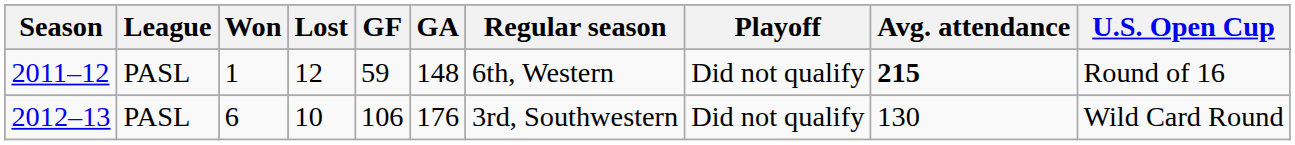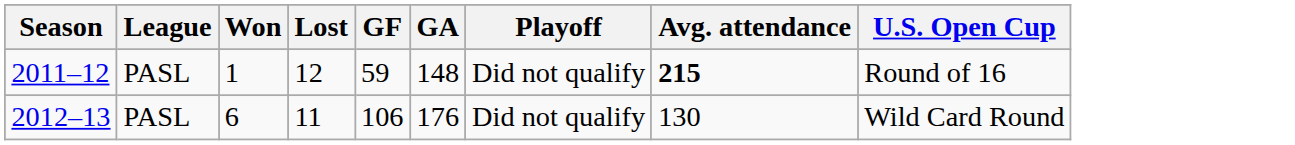- column: Regular season | 6th, Western | 3rd, Southwestern
2012–13 | Lost: 10 -> 11
